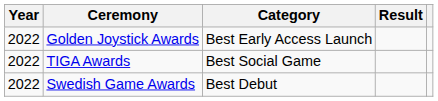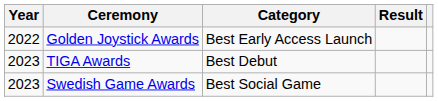TIGA Awards | Year: 2022 -> 2023
TIGA Awards | Category: Best Social Game -> Best Debut
Swedish Game Awards | Year: 2022 -> 2023
Swedish Game Awards | Category: Best Debut -> Best Social Game
